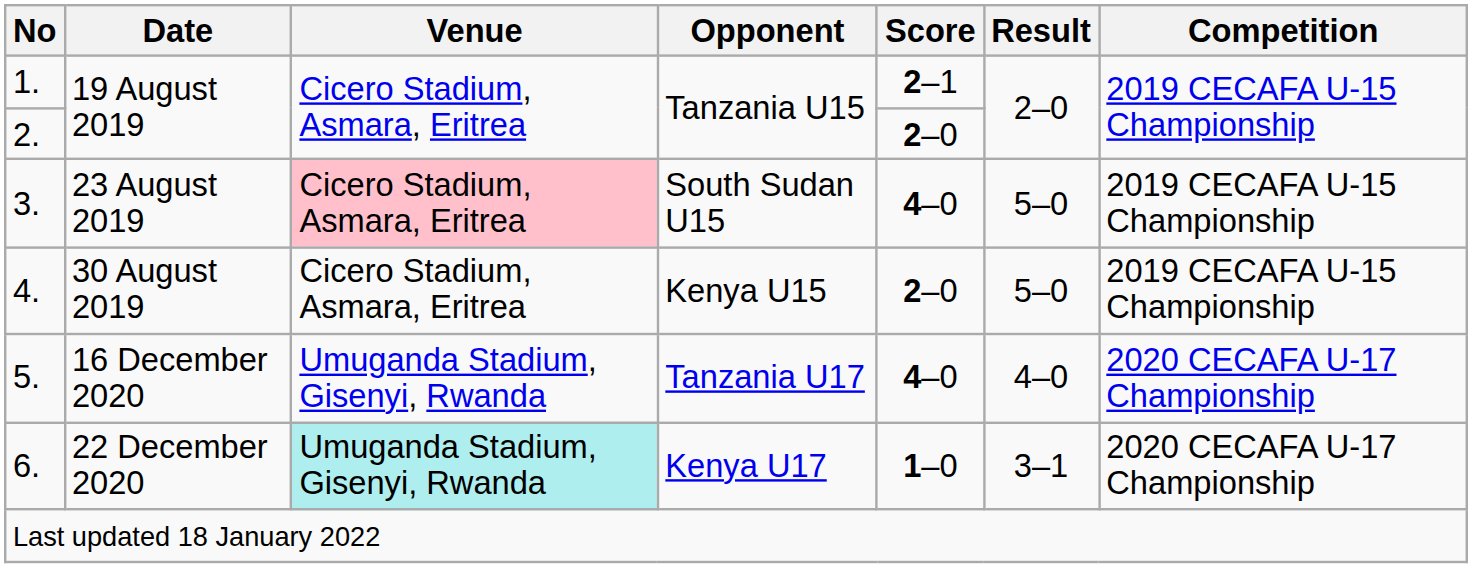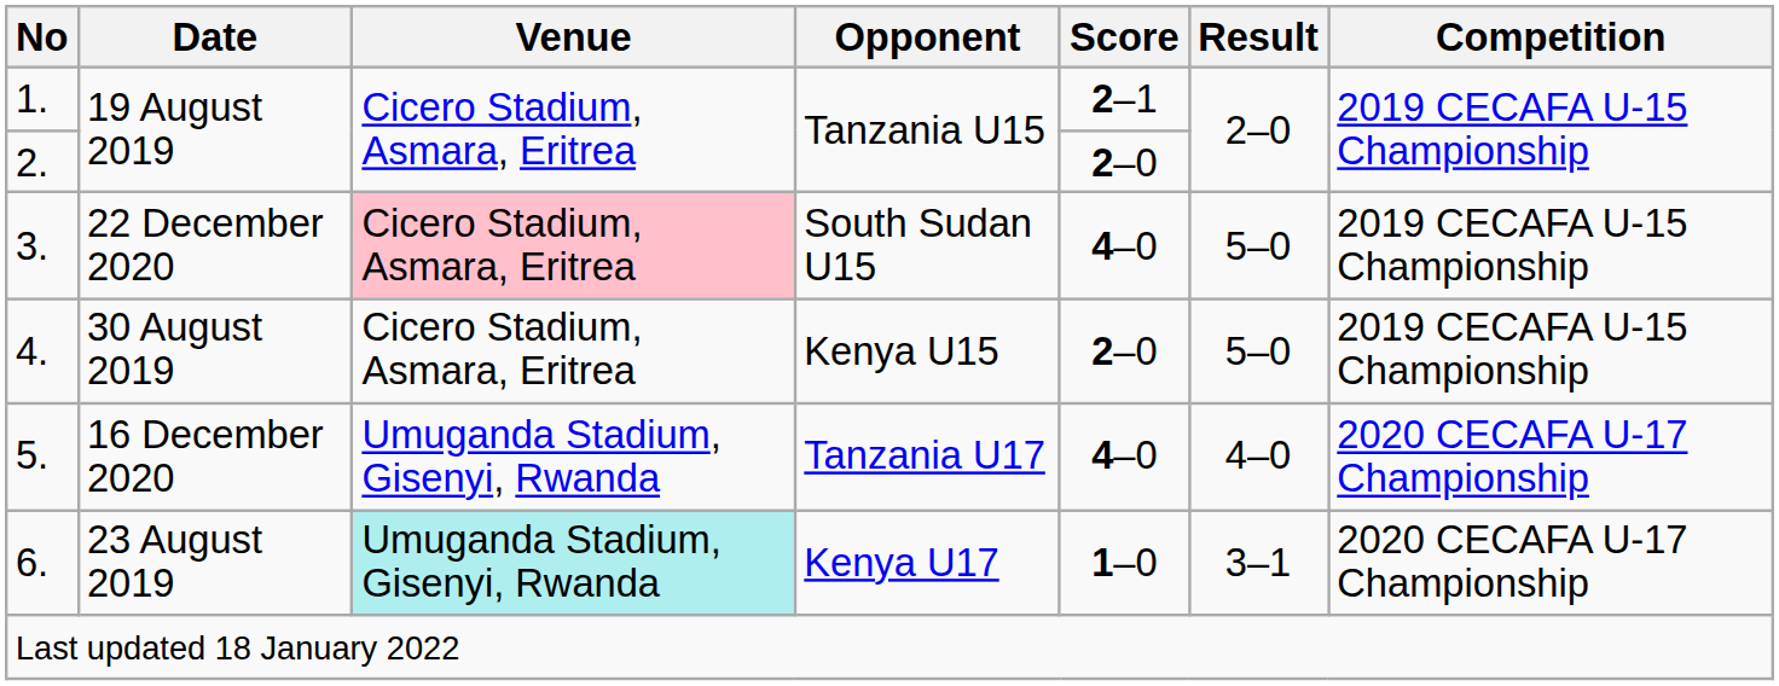3. | Date: 23 August 2019 -> 22 December 2020
6. | Date: 22 December 2020 -> 23 August 2019
